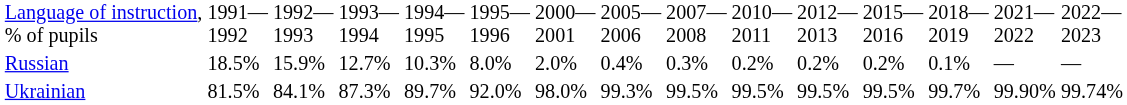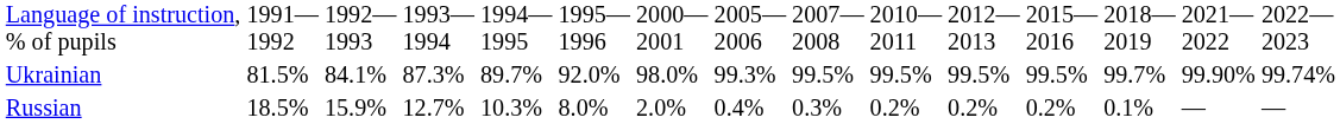rows swapped: Ukrainian <-> Russian
